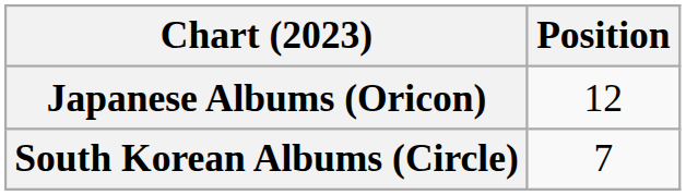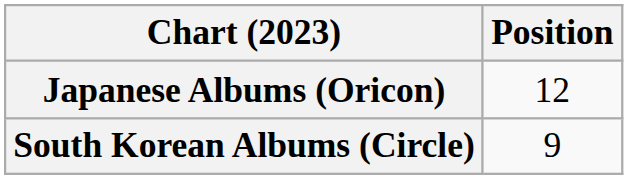South Korean Albums (Circle) | Position: 7 -> 9
